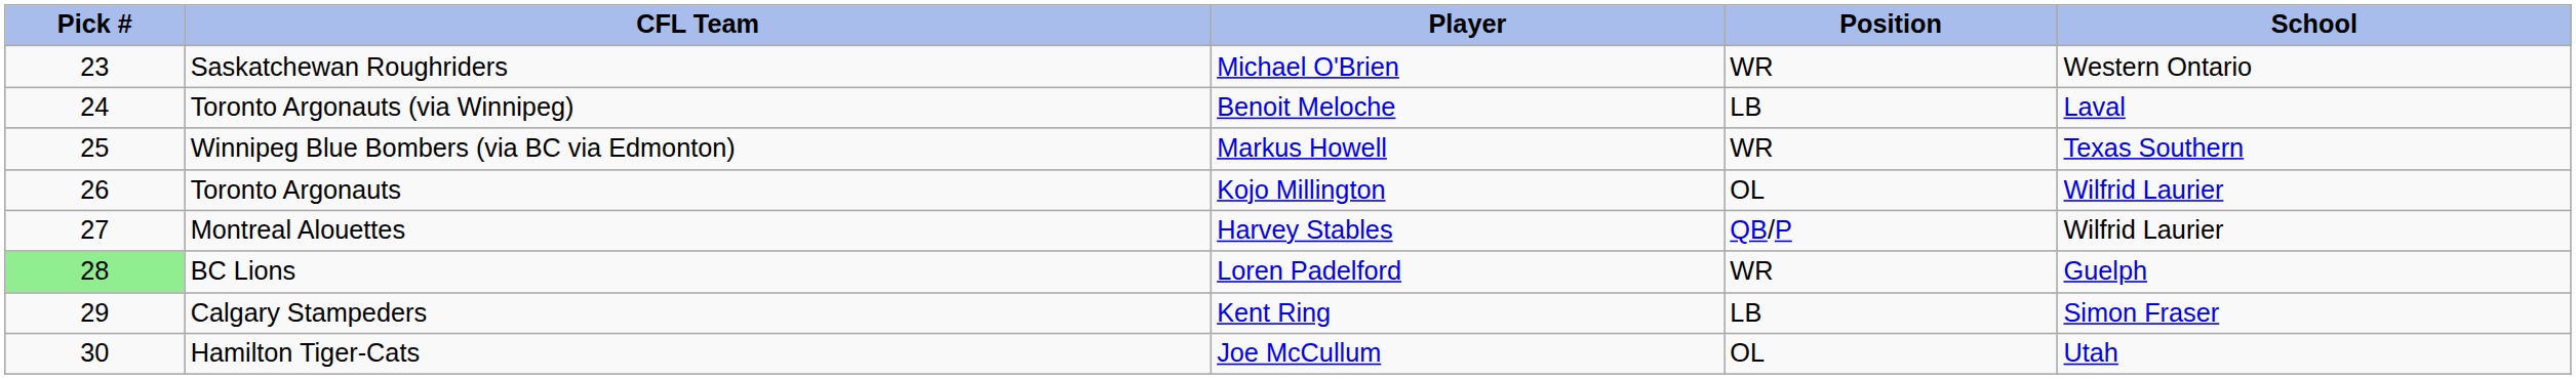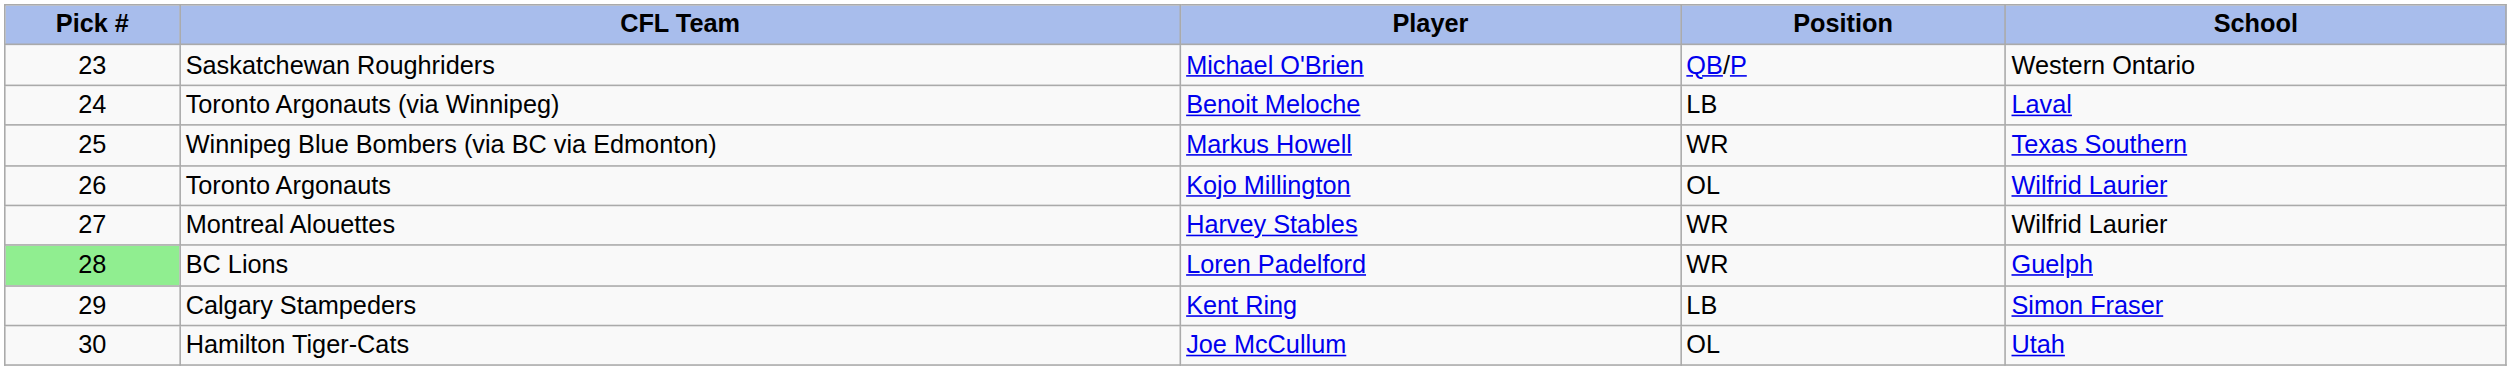Saskatchewan Roughriders | Position: WR -> QB/P
Montreal Alouettes | Position: QB/P -> WR
